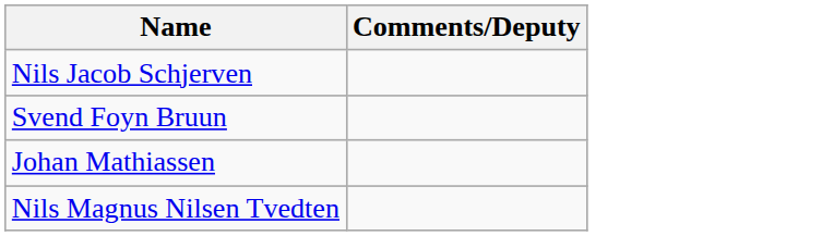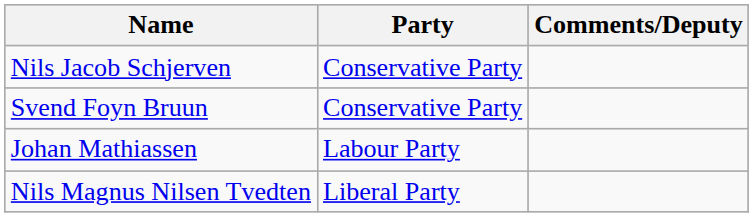+ column: Party | Conservative Party | Conservative Party | Labour Party | Liberal Party
